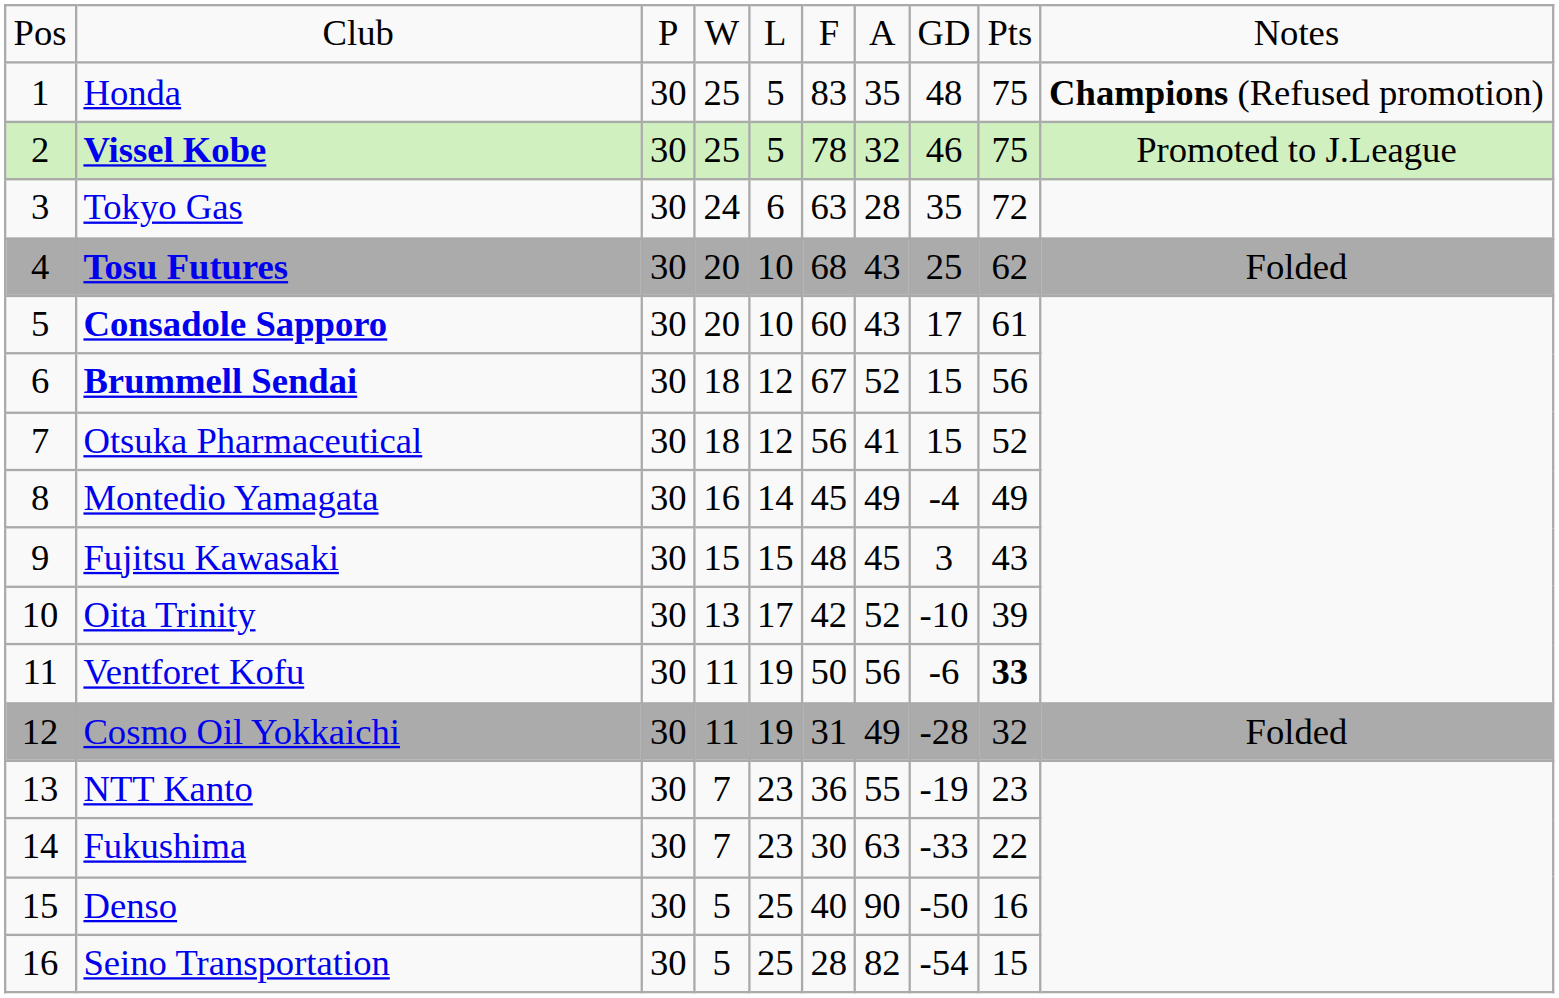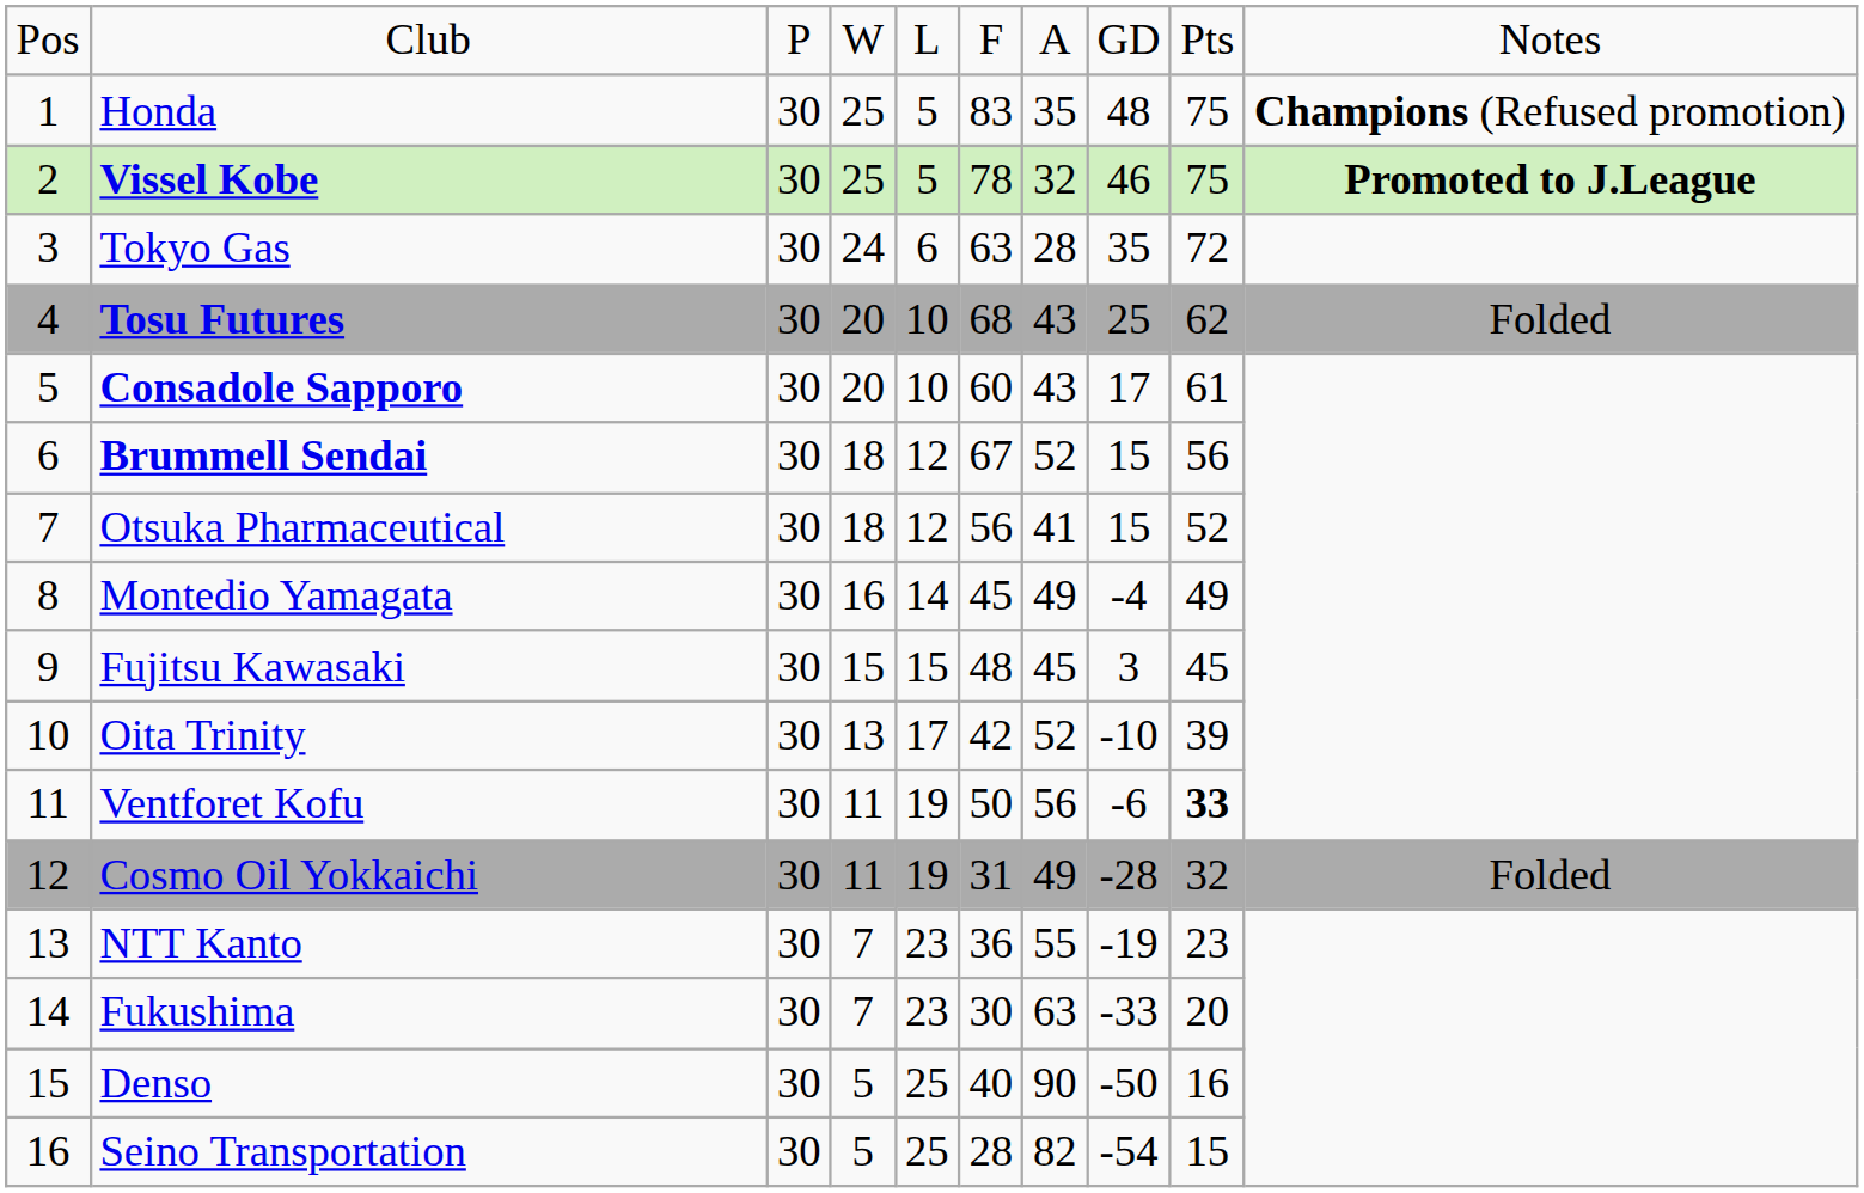Vissel Kobe | column 10: normal -> bold
Fujitsu Kawasaki | column 9: 43 -> 45
Fukushima | column 9: 22 -> 20
